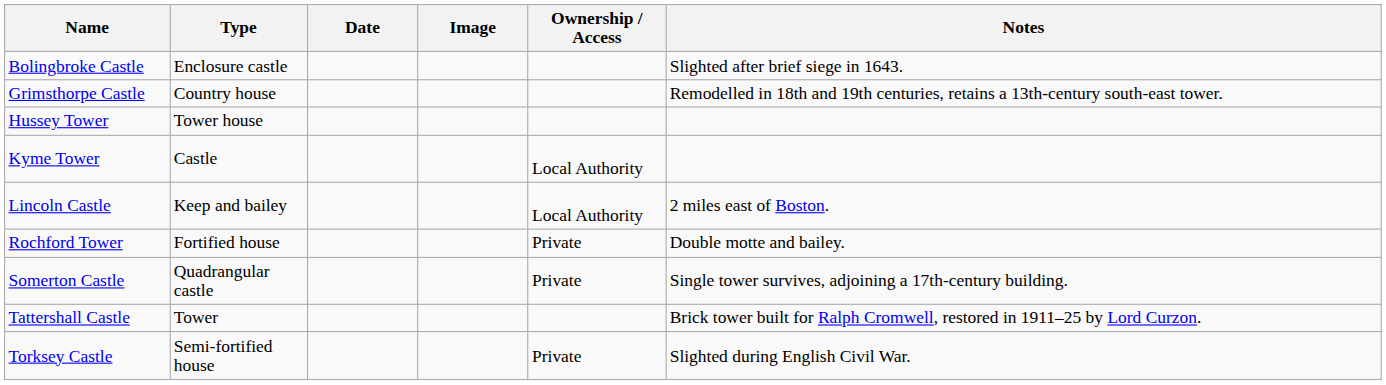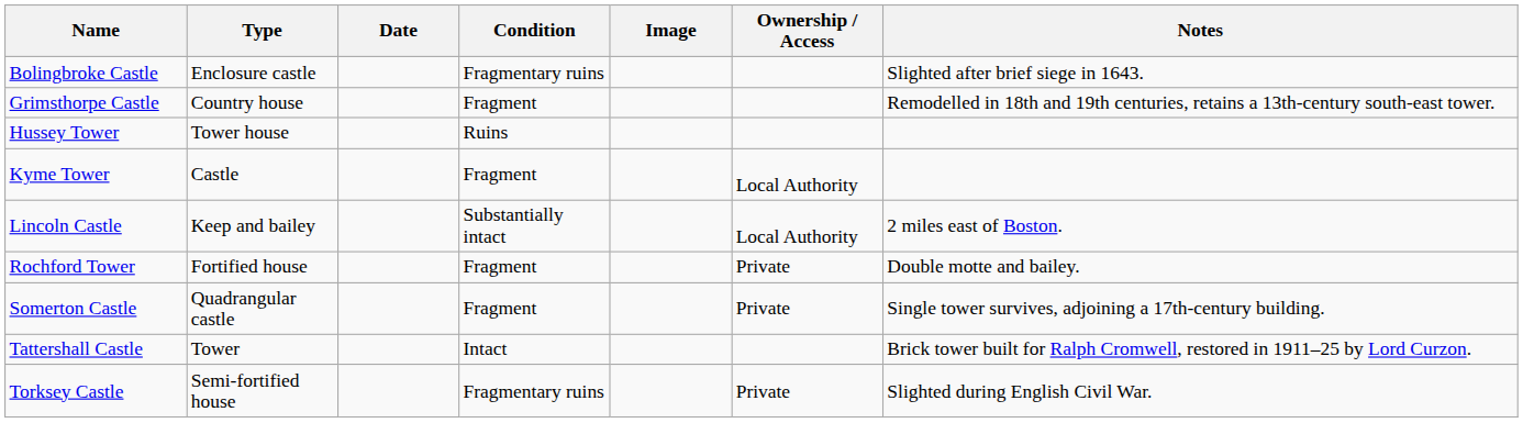+ column: Condition | Fragmentary ruins | Fragment | Ruins | Fragment | Substantially intact | Fragment | Fragment | Intact | Fragmentary ruins
